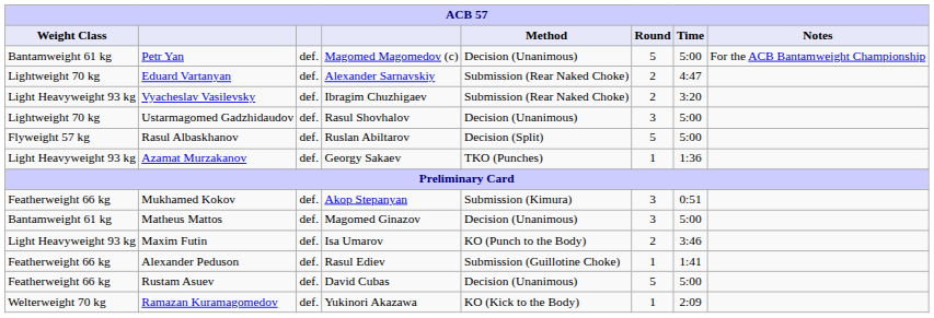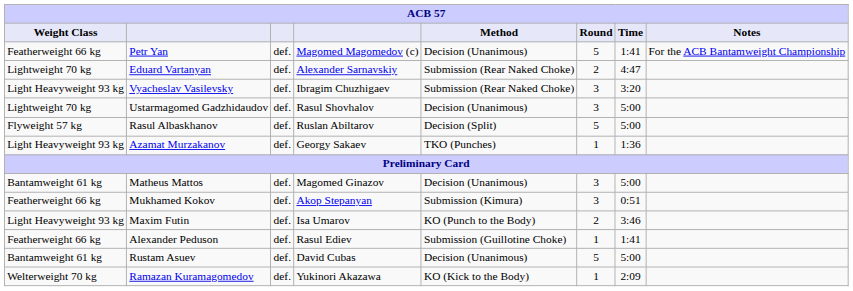Petr Yan | Weight Class: Bantamweight 61 kg -> Featherweight 66 kg
Petr Yan | Time: 5:00 -> 1:41
Vyacheslav Vasilevsky | Round: 2 -> 3
rows swapped: Matheus Mattos <-> Mukhamed Kokov
Rustam Asuev | Weight Class: Featherweight 66 kg -> Bantamweight 61 kg
